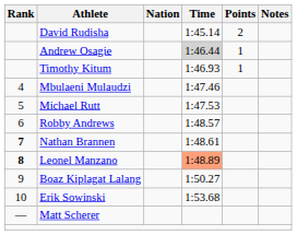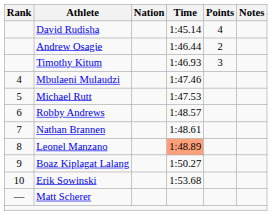David Rudisha | Points: 2 -> 4
Andrew Osagie | Time: lightgrey background -> no background
Andrew Osagie | Points: 1 -> 2
Timothy Kitum | Points: 1 -> 3
Nathan Brannen | Rank: bold -> normal
Leonel Manzano | Rank: bold -> normal
